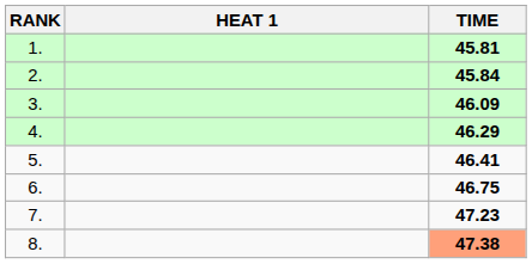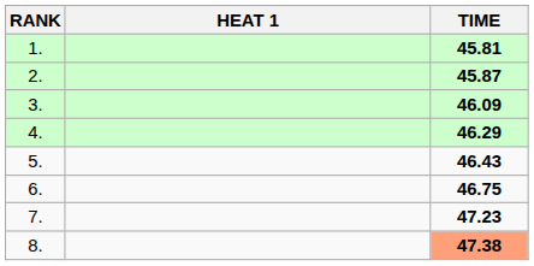2. | TIME: 45.84 -> 45.87
5. | TIME: 46.41 -> 46.43
